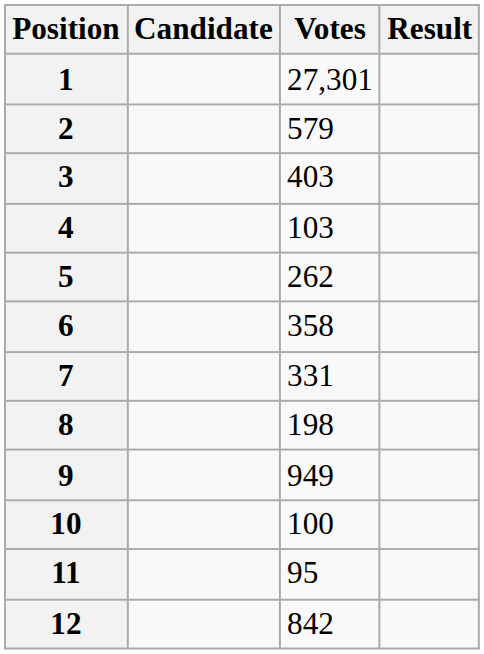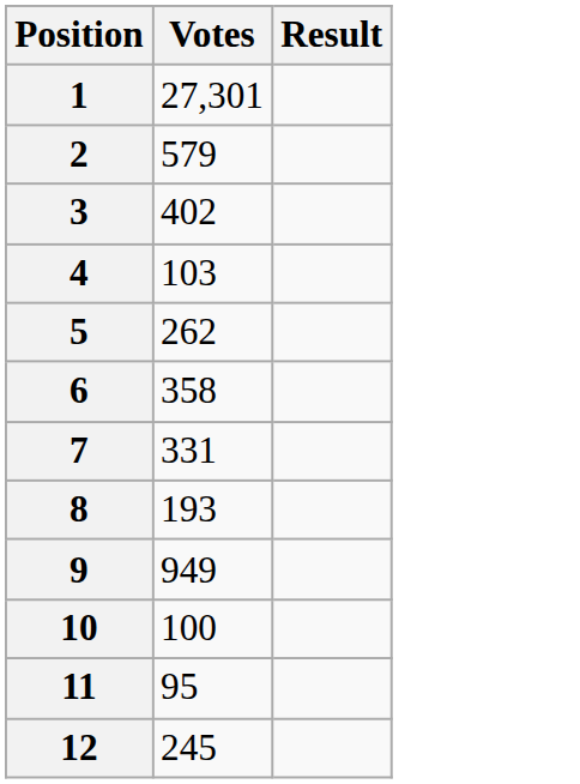- column: Candidate
3 | Votes: 403 -> 402
8 | Votes: 198 -> 193
12 | Votes: 842 -> 245
